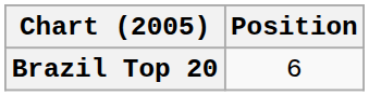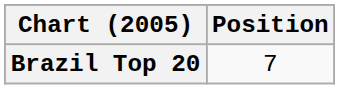Brazil Top 20 | Position: 6 -> 7
